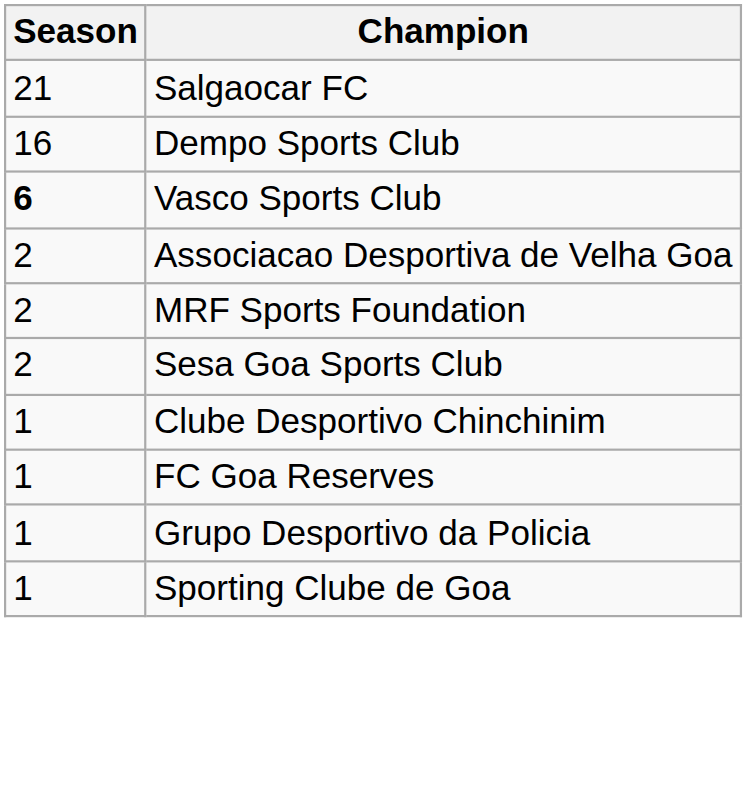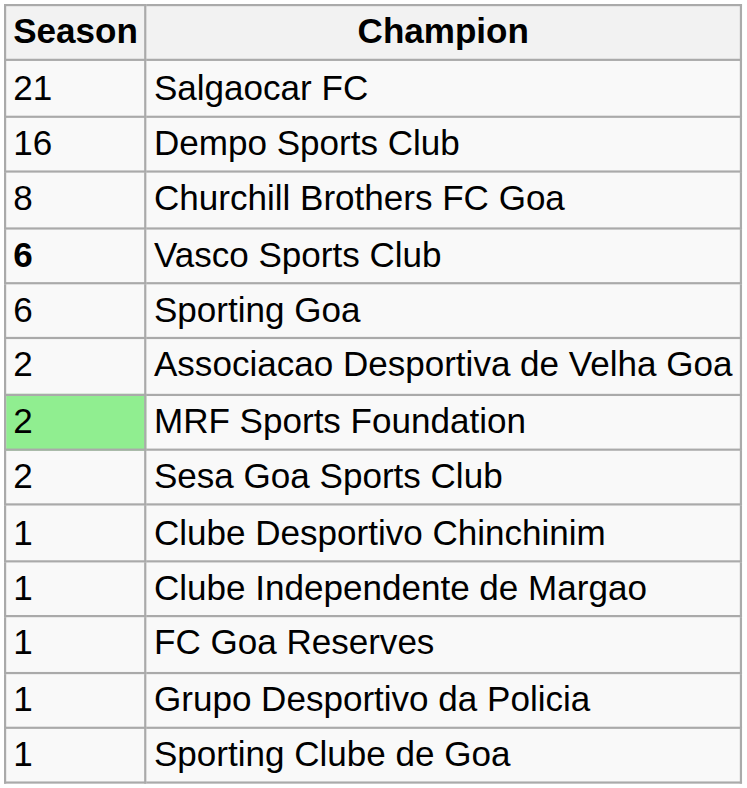+ row: 8 | Churchill Brothers FC Goa
+ row: 6 | Sporting Goa
MRF Sports Foundation | Season: no background -> lightgreen background
+ row: 1 | Clube Independente de Margao
